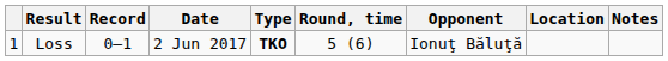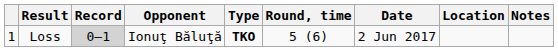columns swapped: Opponent <-> Date
Loss | Record: no background -> lightgrey background
